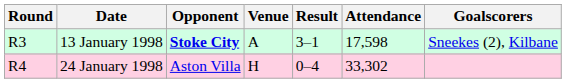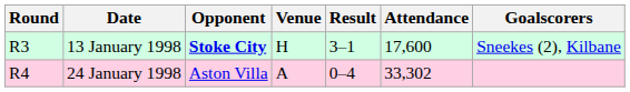13 January 1998 | Venue: A -> H
13 January 1998 | Attendance: 17,598 -> 17,600
24 January 1998 | Venue: H -> A
